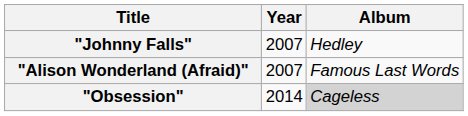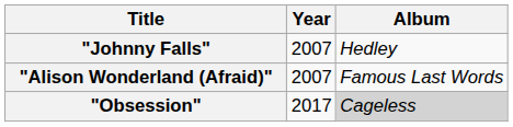"Obsession" | Year: 2014 -> 2017
